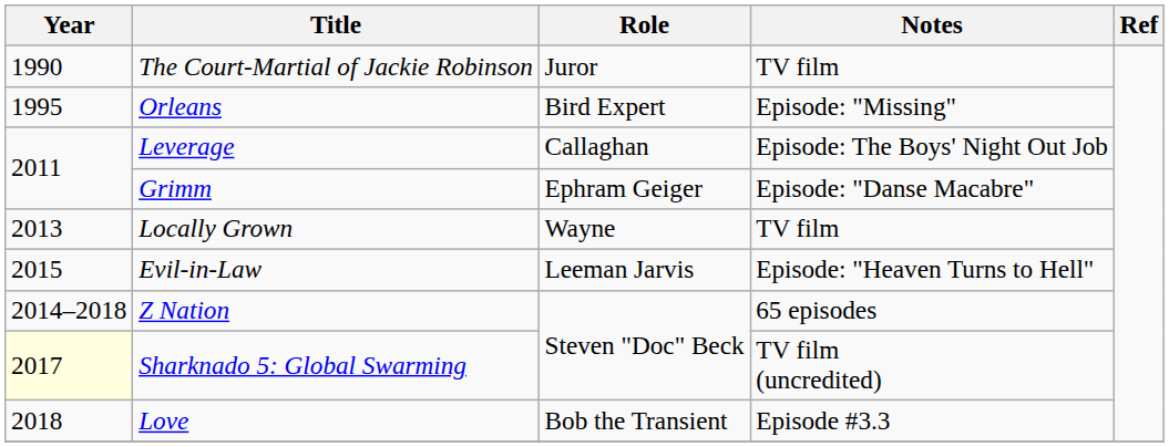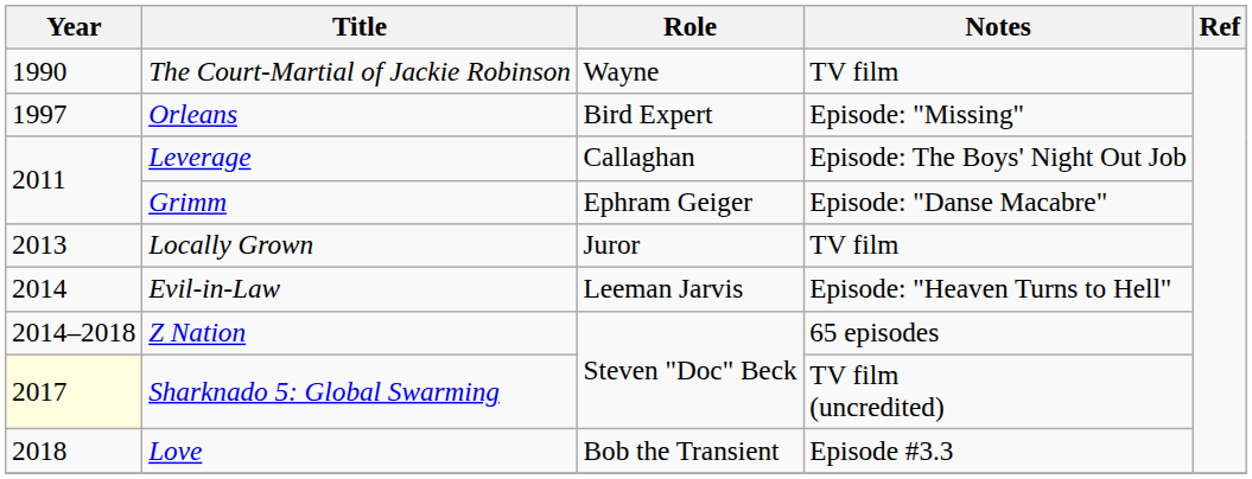The Court-Martial of Jackie Robinson | Role: Juror -> Wayne
Orleans | Year: 1995 -> 1997
Locally Grown | Role: Wayne -> Juror
Evil-in-Law | Year: 2015 -> 2014
